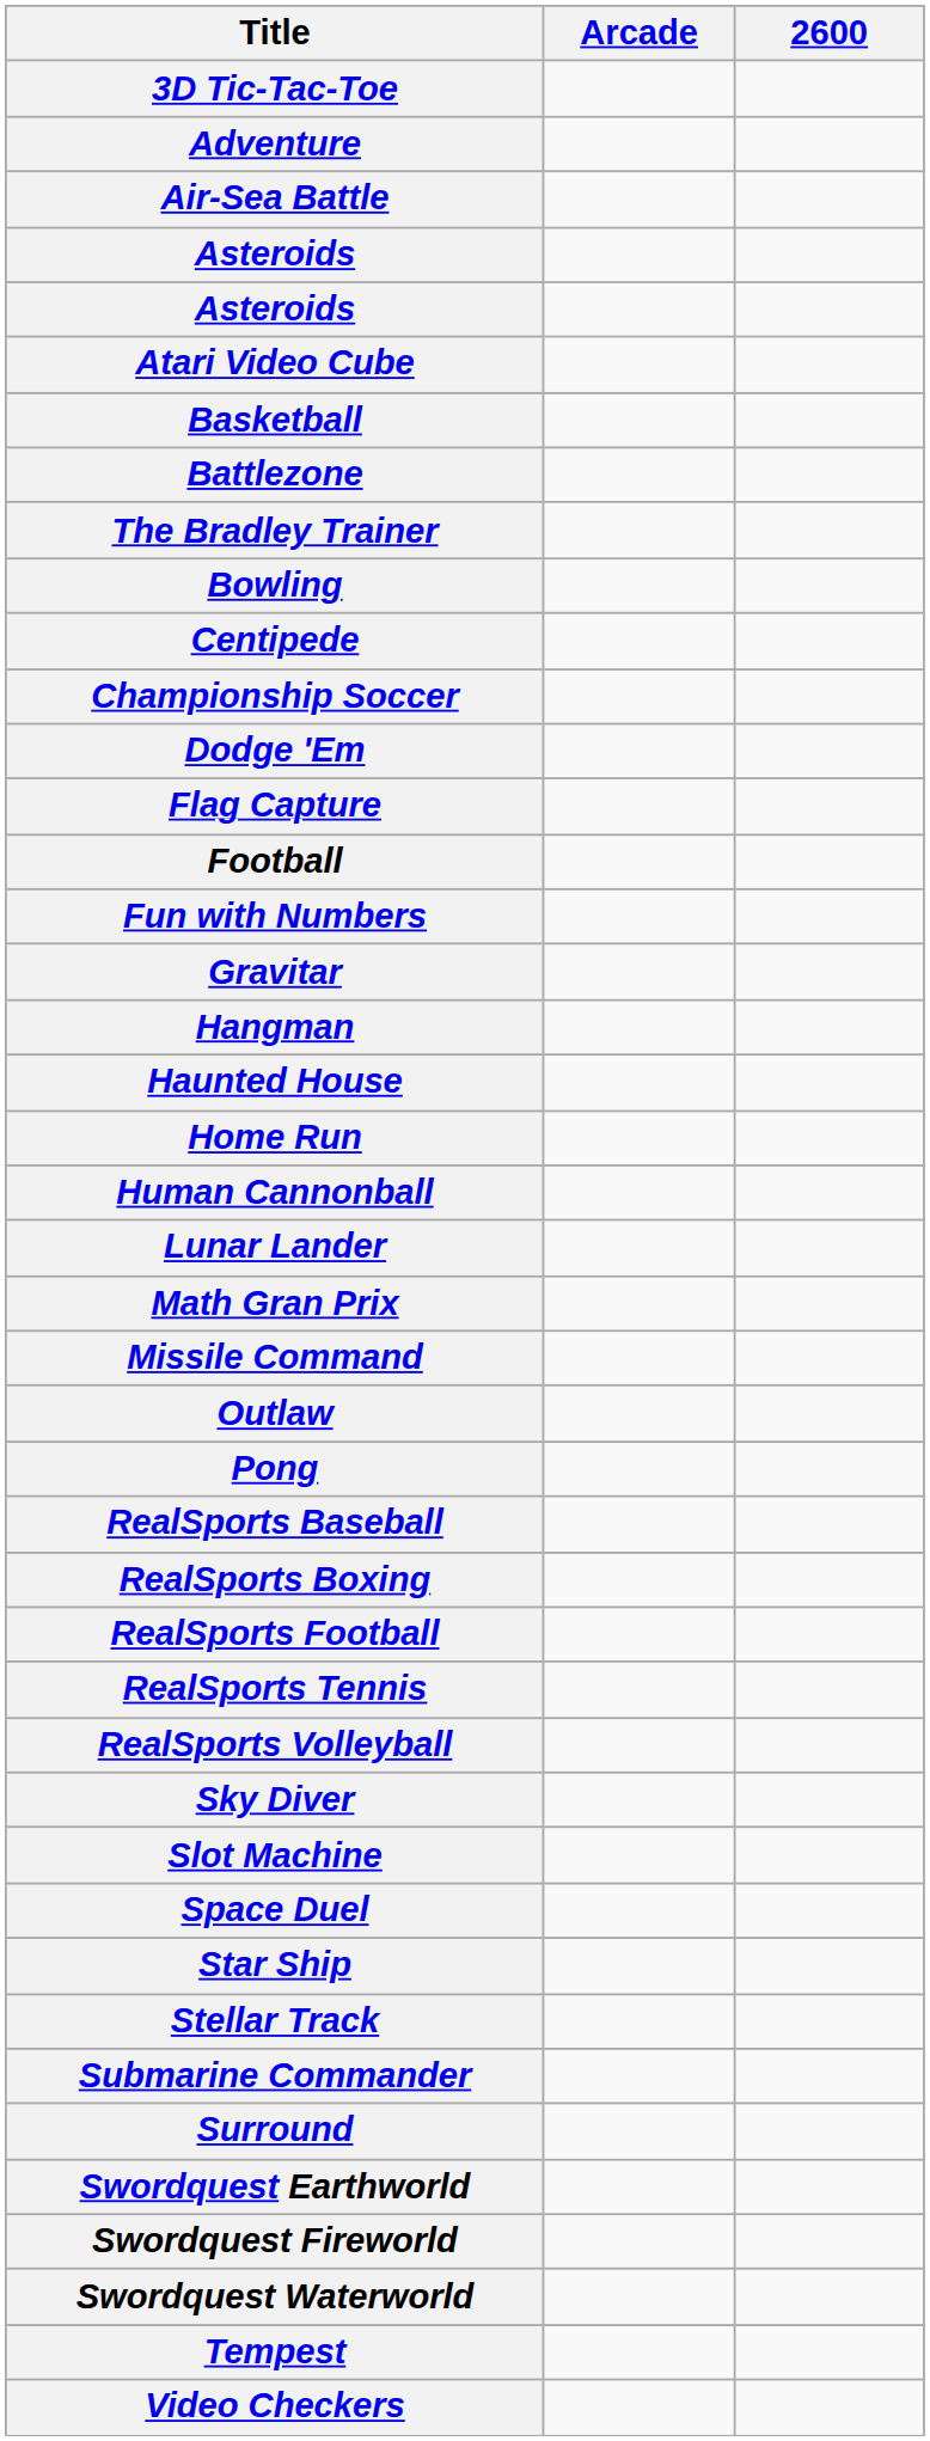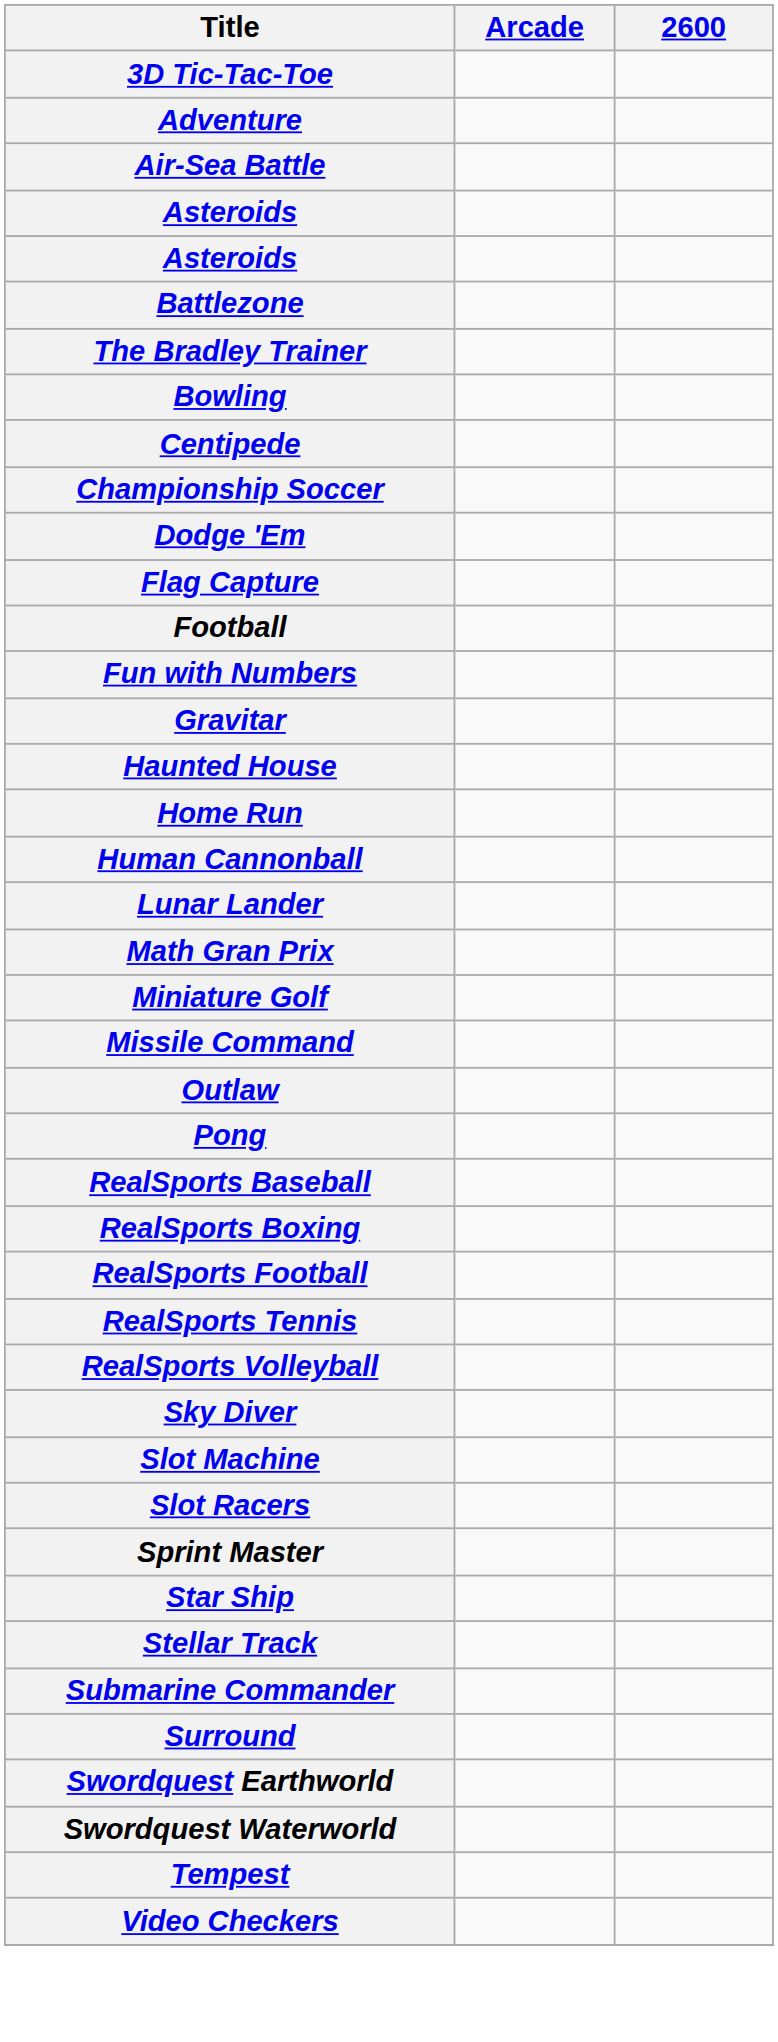- row: Atari Video Cube
- row: Basketball
- row: Hangman
+ row: Miniature Golf
+ row: Slot Racers
- row: Space Duel
+ row: Sprint Master
- row: Swordquest Fireworld
